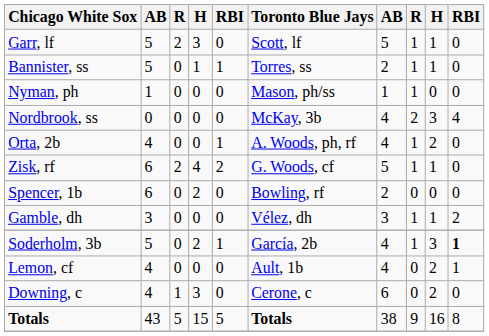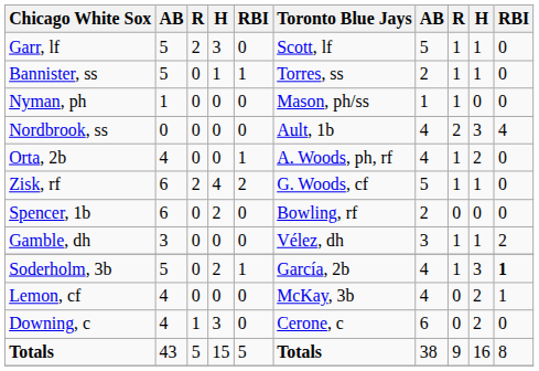Nordbrook, ss | Toronto Blue Jays: McKay, 3b -> Ault, 1b
Lemon, cf | Toronto Blue Jays: Ault, 1b -> McKay, 3b
